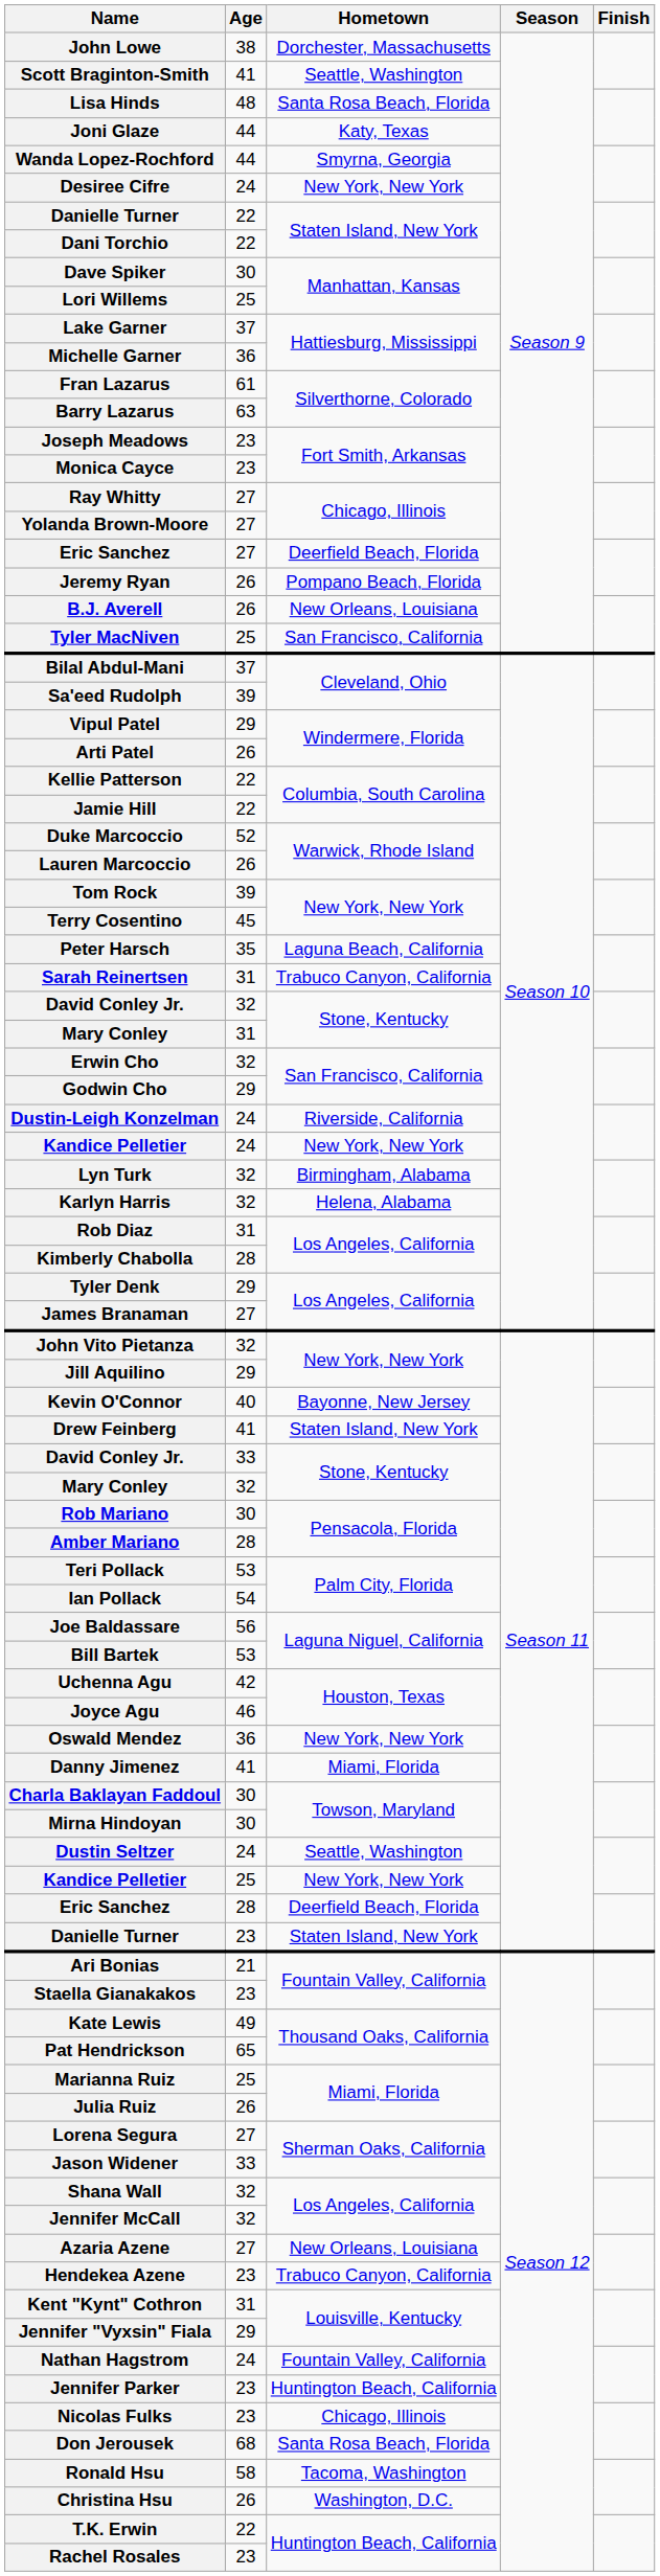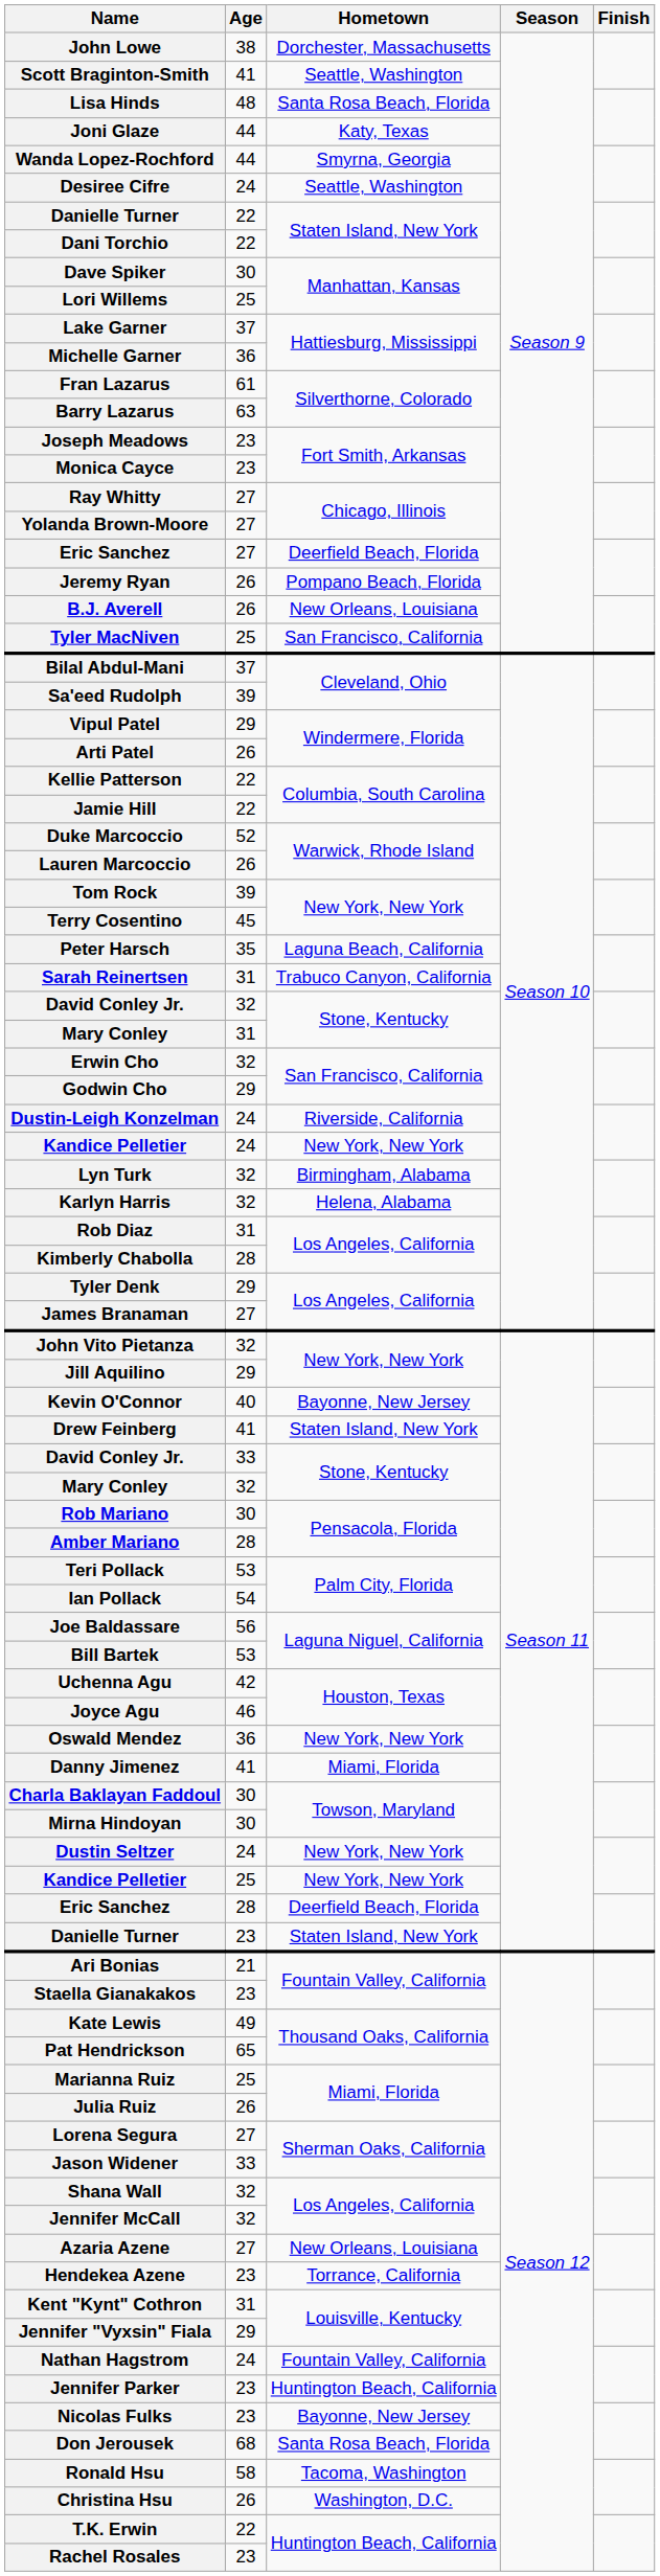Desiree Cifre | Hometown: New York, New York -> Seattle, Washington
Dustin Seltzer | Hometown: Seattle, Washington -> New York, New York
Hendekea Azene | Hometown: Trabuco Canyon, California -> Torrance, California
Nicolas Fulks | Hometown: Chicago, Illinois -> Bayonne, New Jersey
